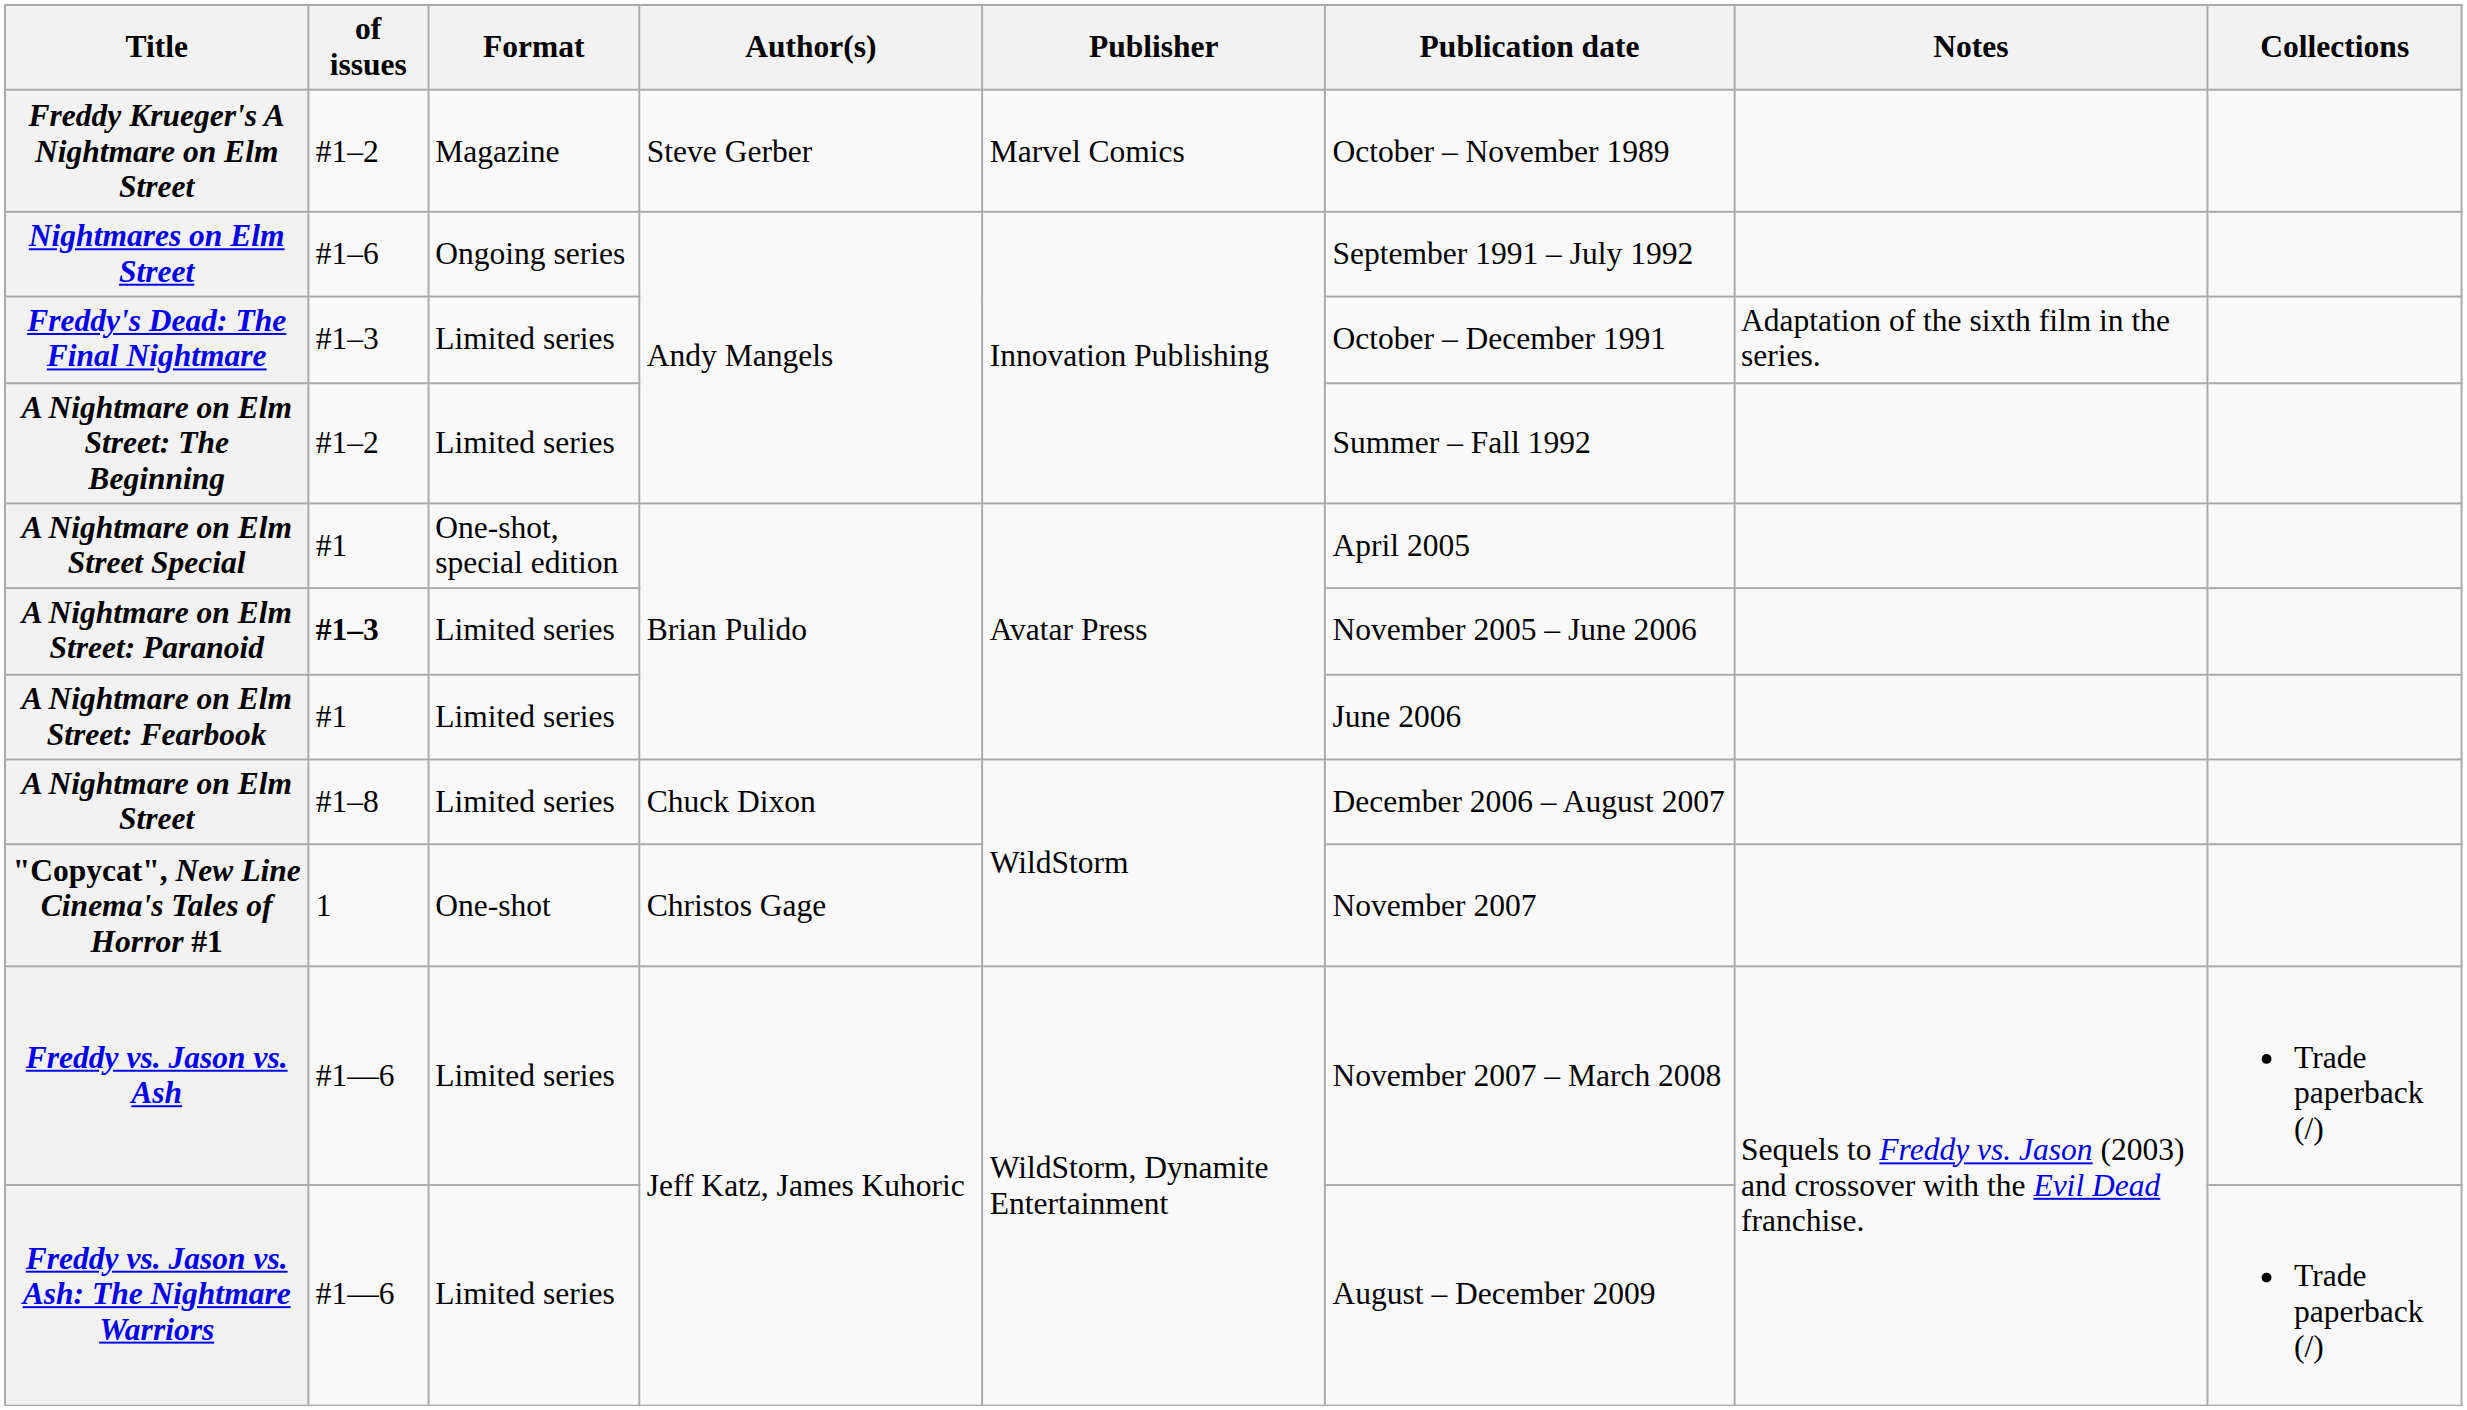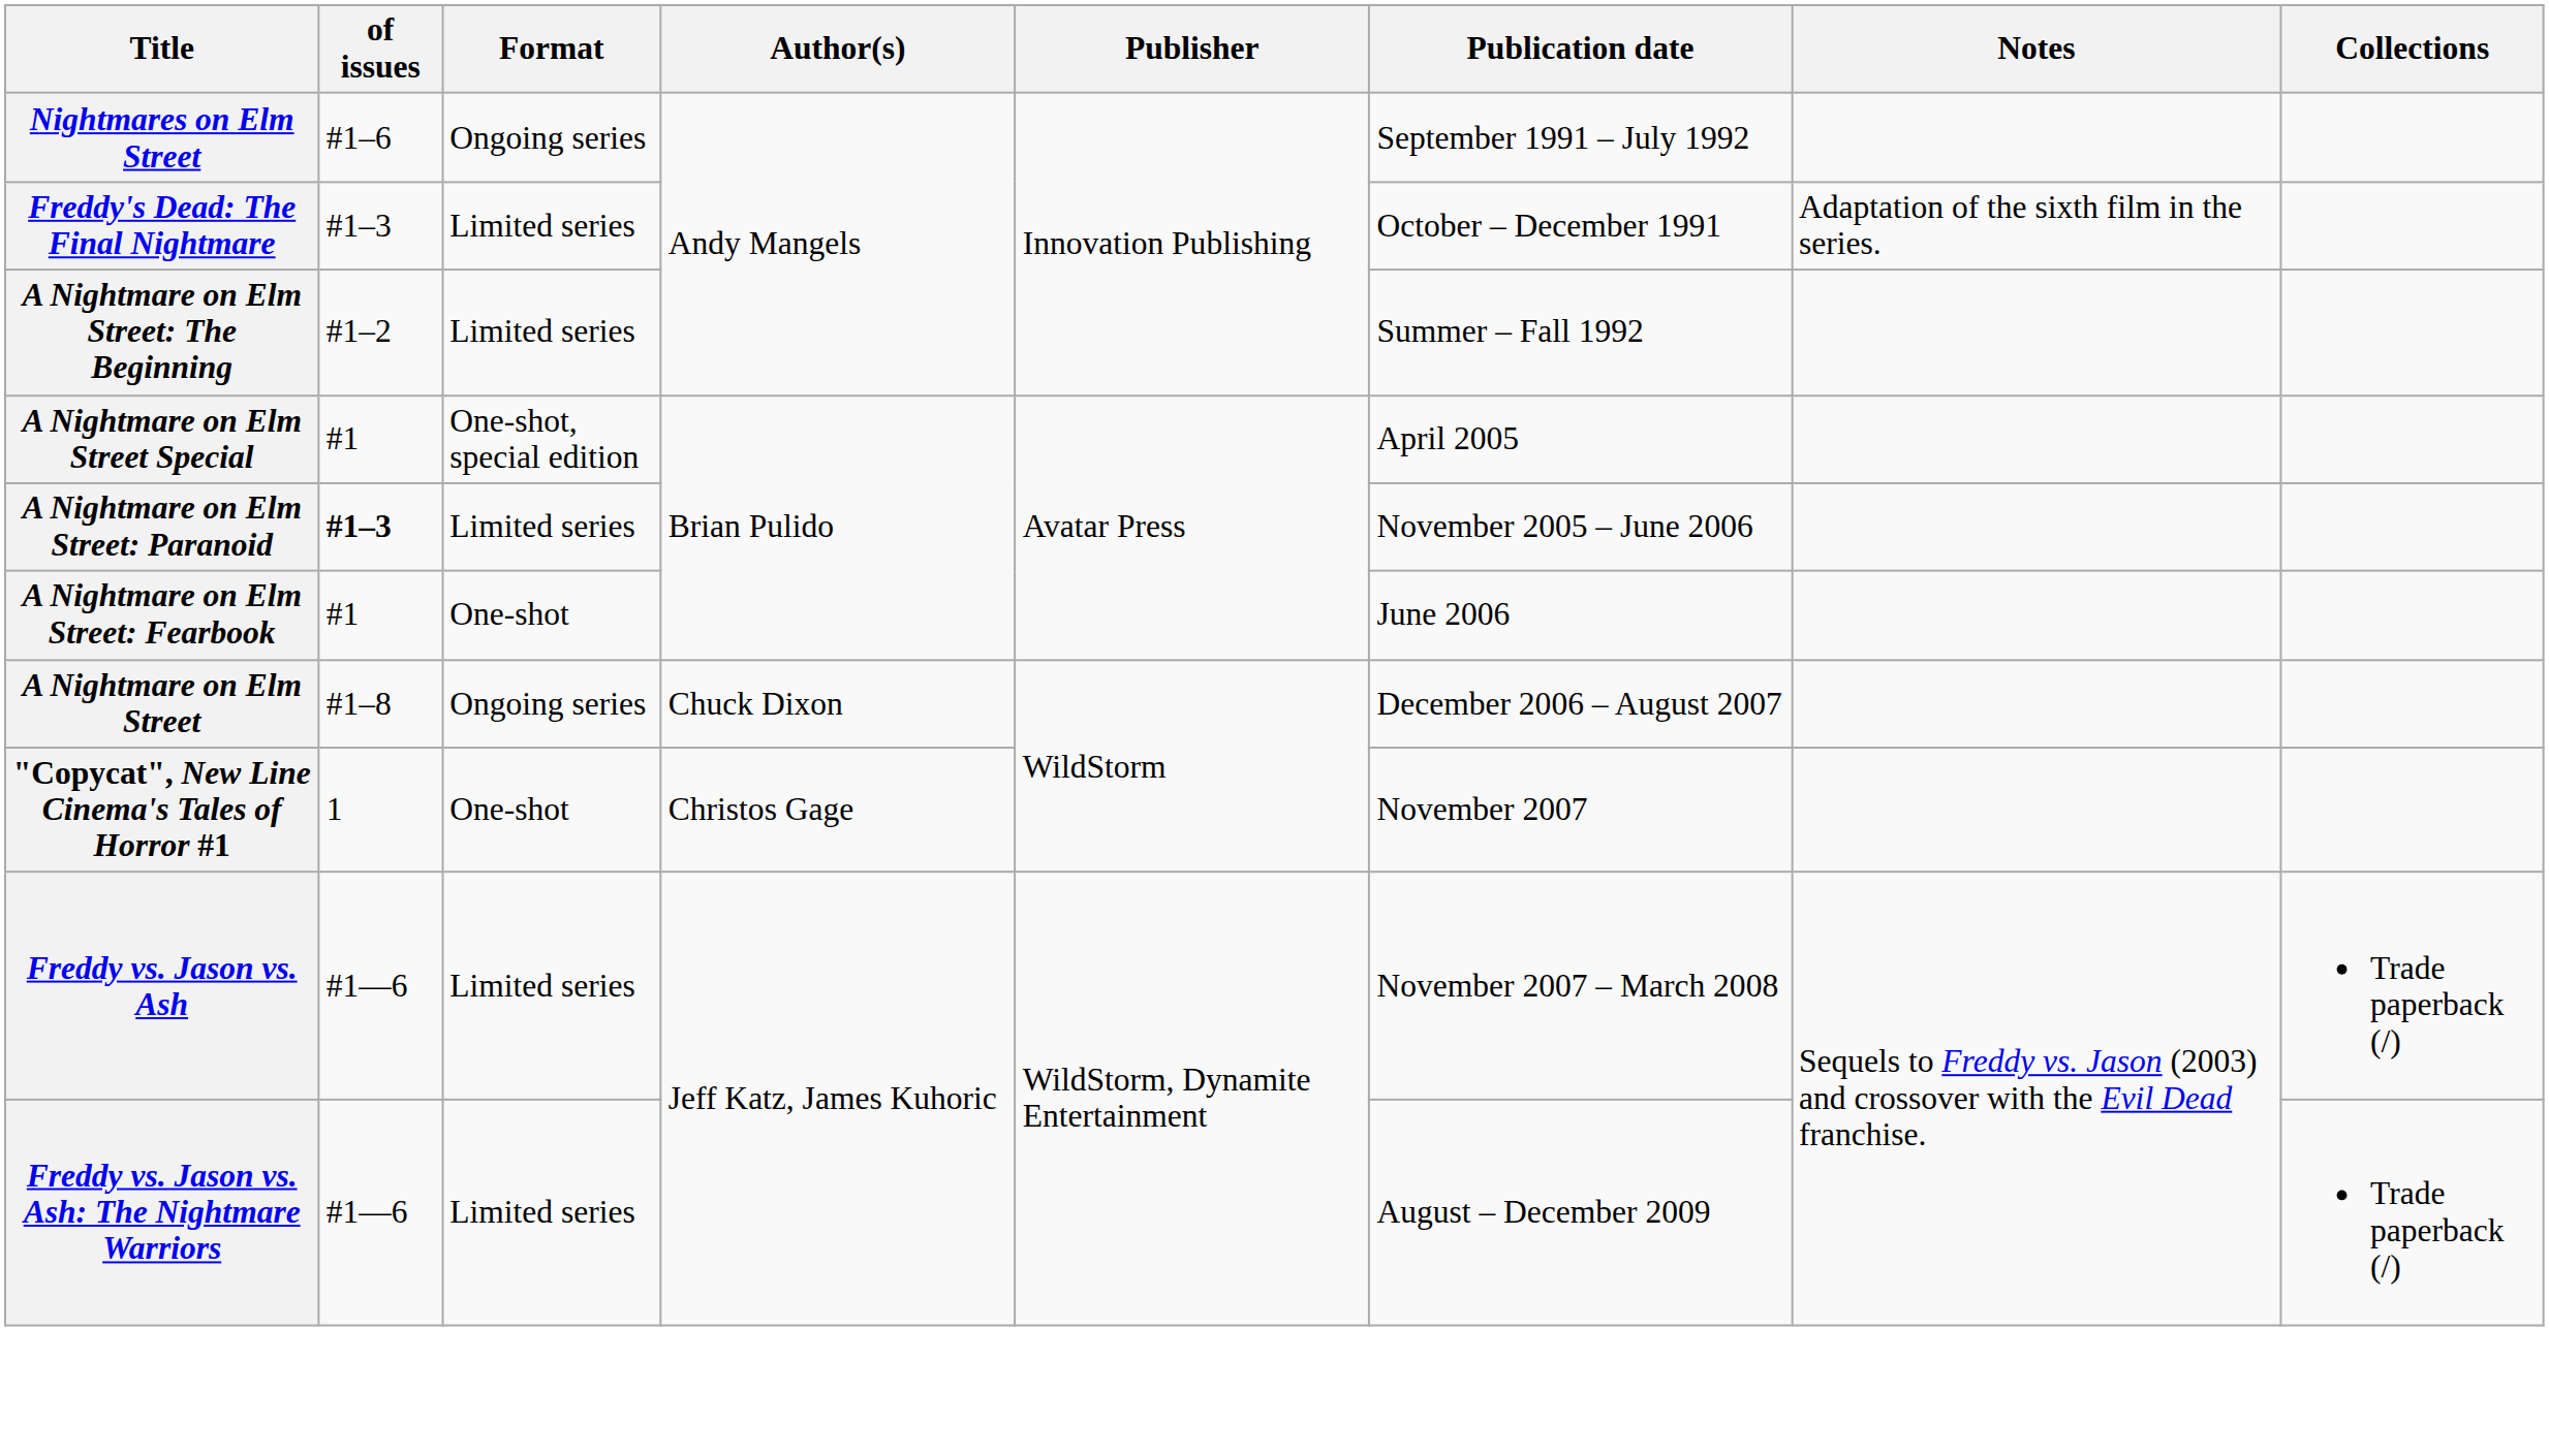- row: Freddy Krueger's A Nightmare on Elm Street | #1–2 | Magazine | Steve Gerber | Marvel Comics | October – November 1989
A Nightmare on Elm Street: Fearbook | Format: Limited series -> One-shot
A Nightmare on Elm Street | Format: Limited series -> Ongoing series
